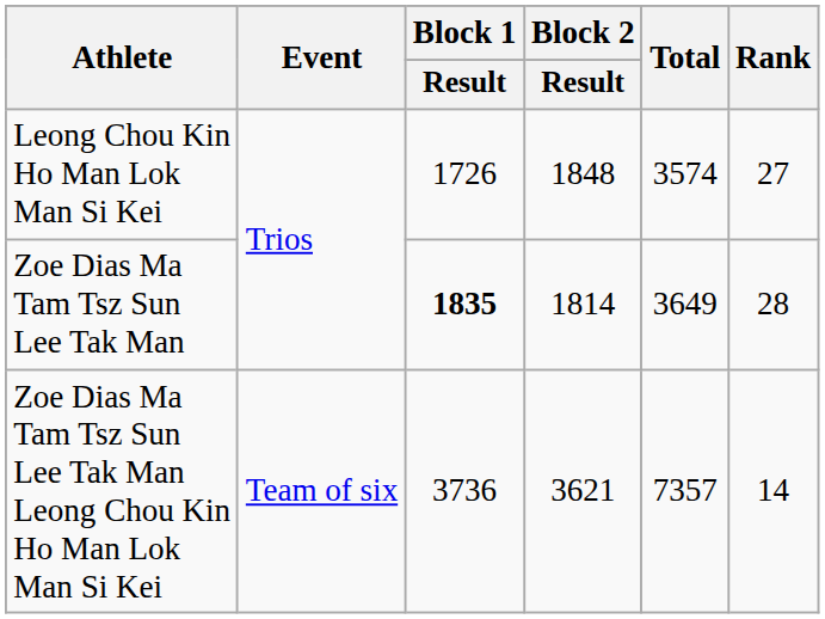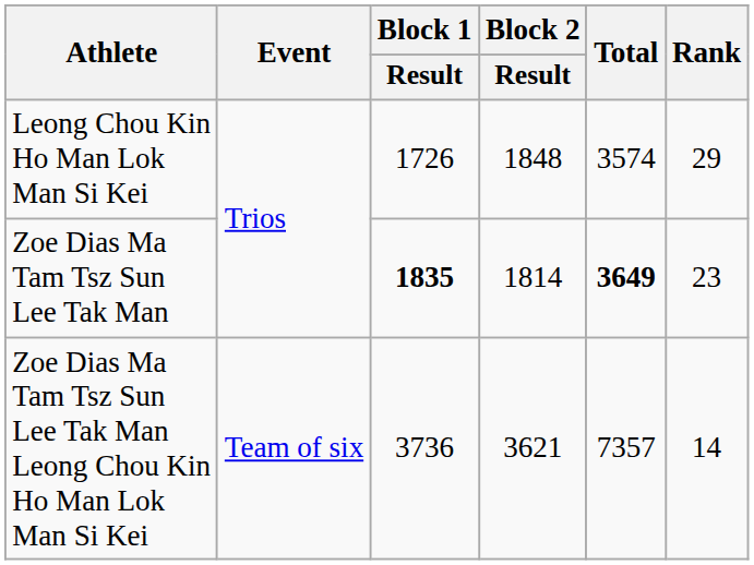Leong Chou Kin Ho Man Lok Man Si Kei | Rank: 27 -> 29
Zoe Dias Ma Tam Tsz Sun Lee Tak Man | Total: normal -> bold
Zoe Dias Ma Tam Tsz Sun Lee Tak Man | Rank: 28 -> 23
